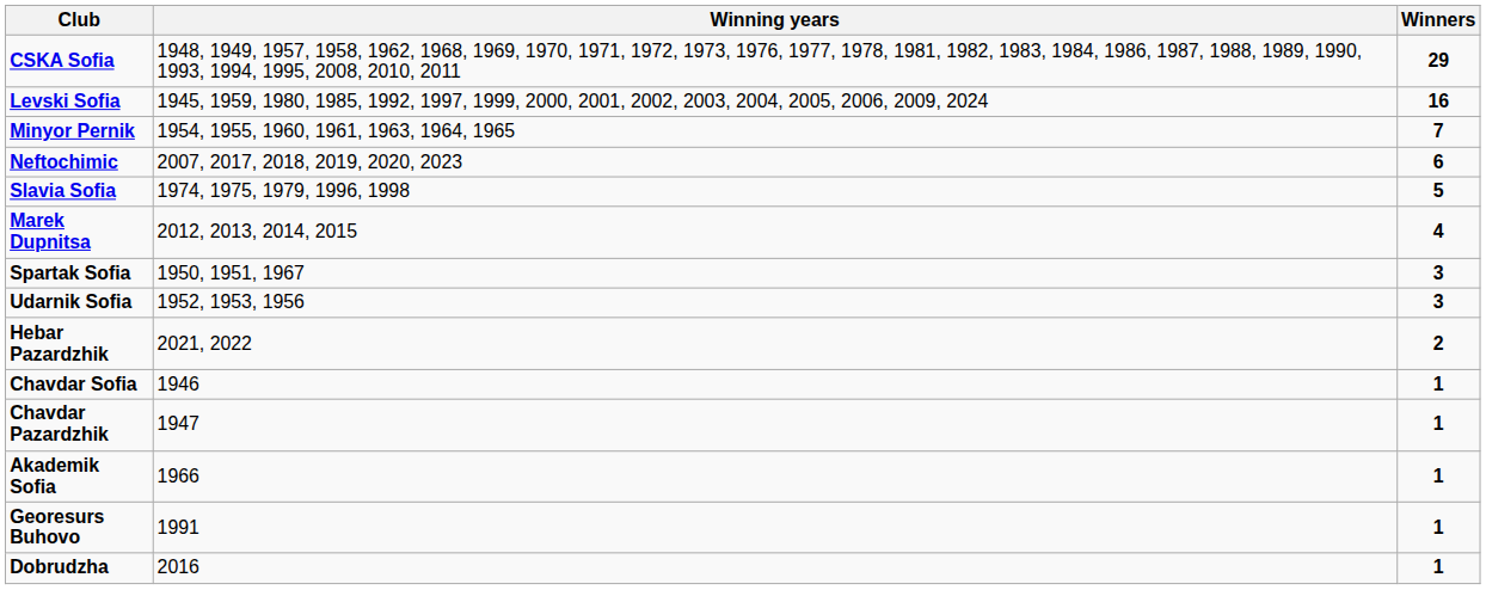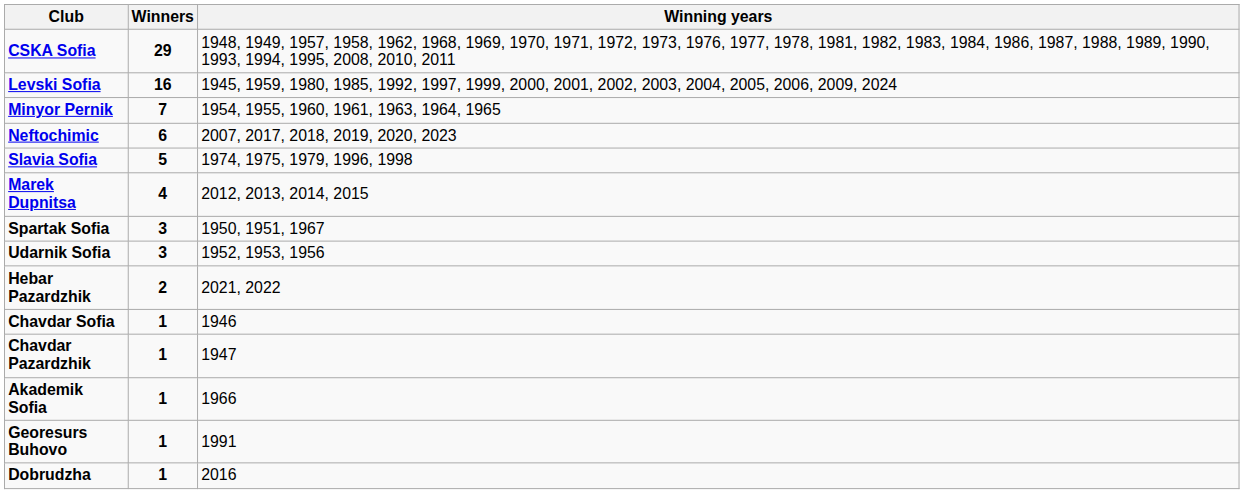columns swapped: Winners <-> Winning years
